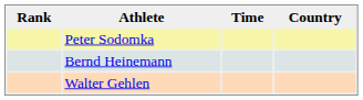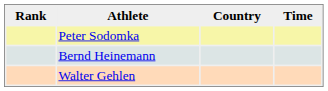columns swapped: Country <-> Time
